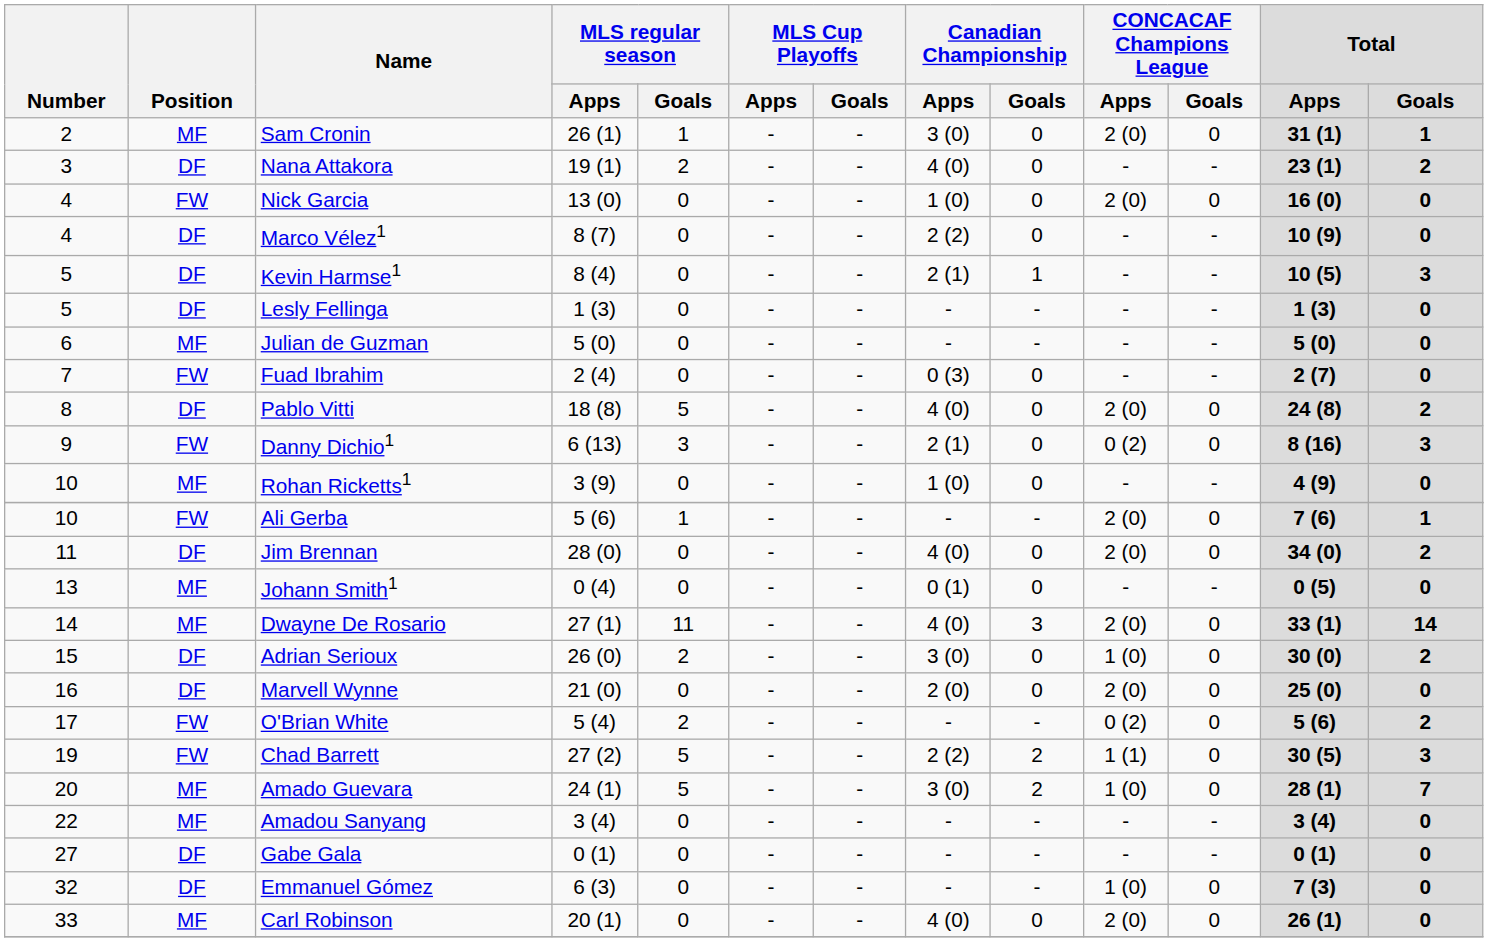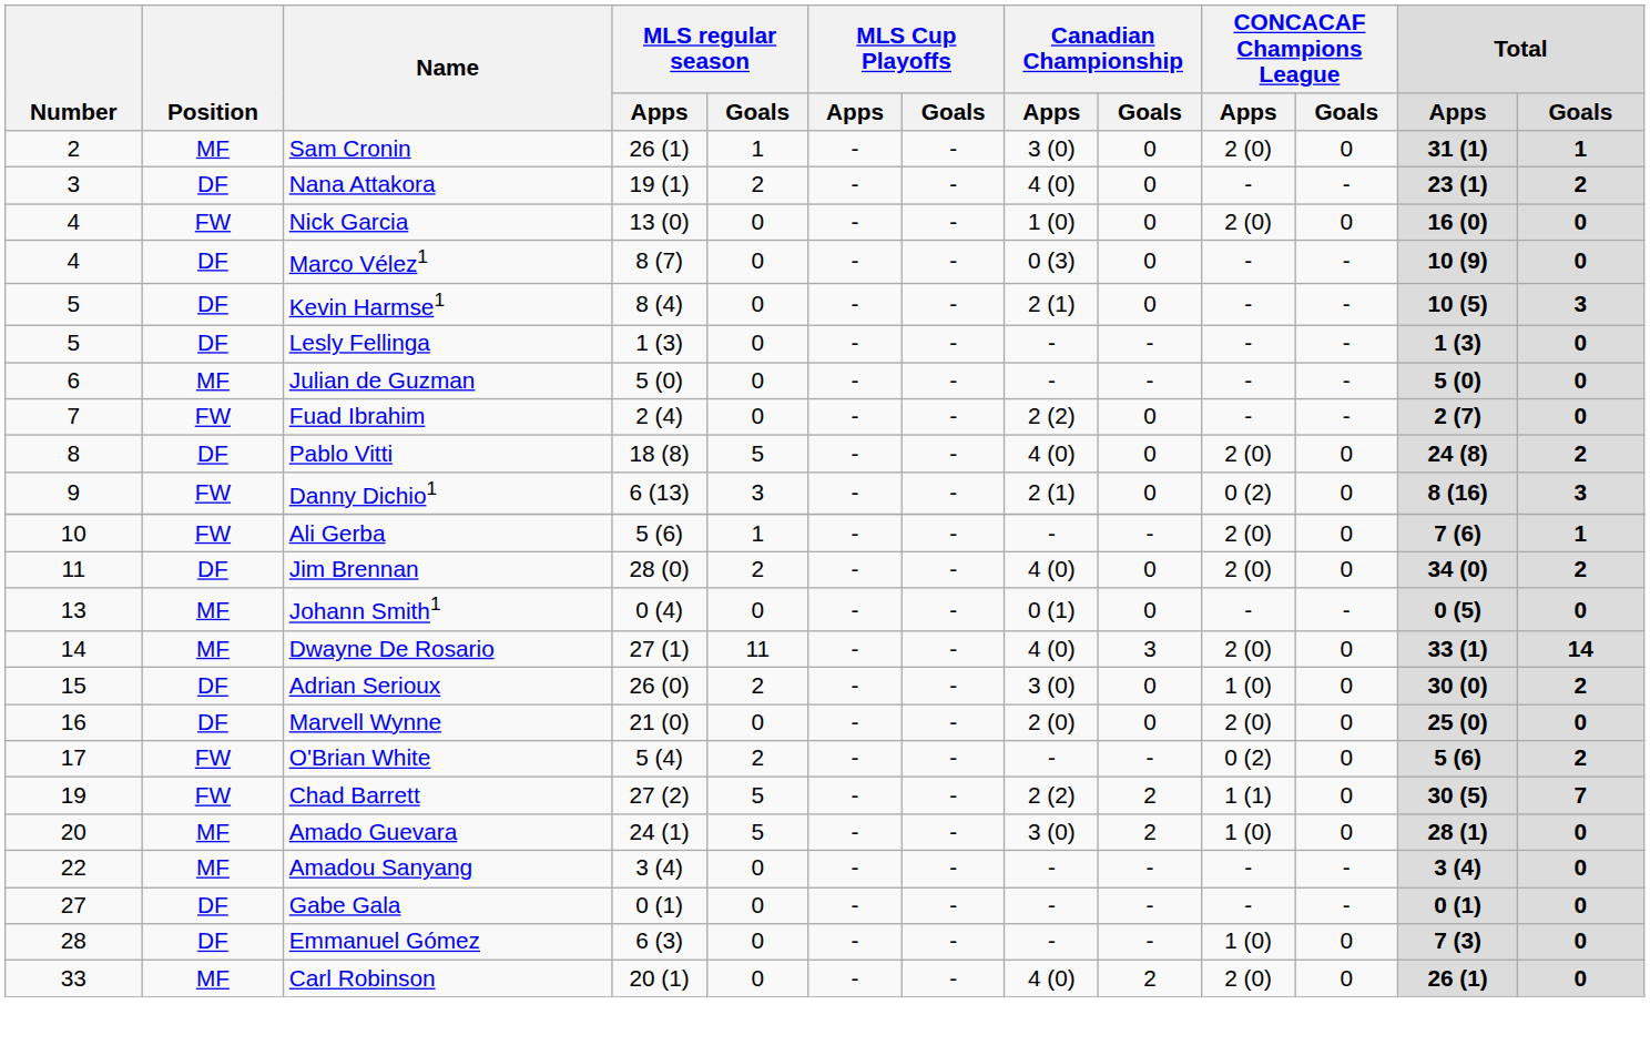Marco Vélez1 | Canadian Championship / Apps: 2 (2) -> 0 (3)
Kevin Harmse1 | Canadian Championship / Goals: 1 -> 0
Fuad Ibrahim | Canadian Championship / Apps: 0 (3) -> 2 (2)
- row: 10 | MF | Rohan Ricketts1 | 3 (9) | 0 | - | - | 1 (0) | 0 | - | - | 4 (9) | 0
Jim Brennan | MLS regular season / Goals: 0 -> 2
Chad Barrett | Total / Goals: 3 -> 7
Amado Guevara | Total / Goals: 7 -> 0
Emmanuel Gómez | Number: 32 -> 28
Carl Robinson | Canadian Championship / Goals: 0 -> 2
